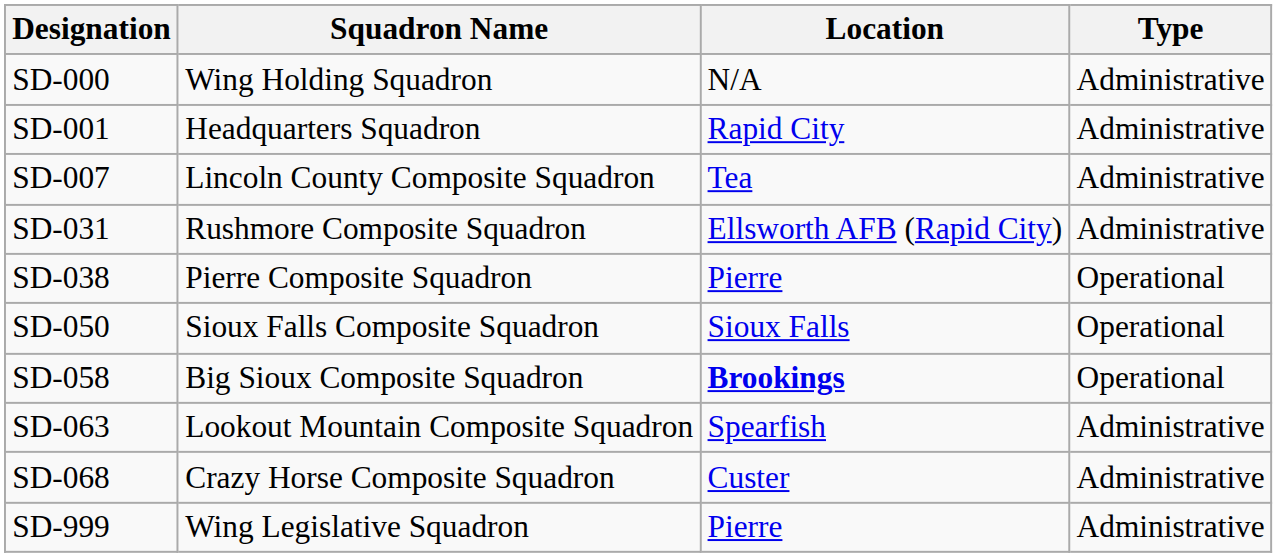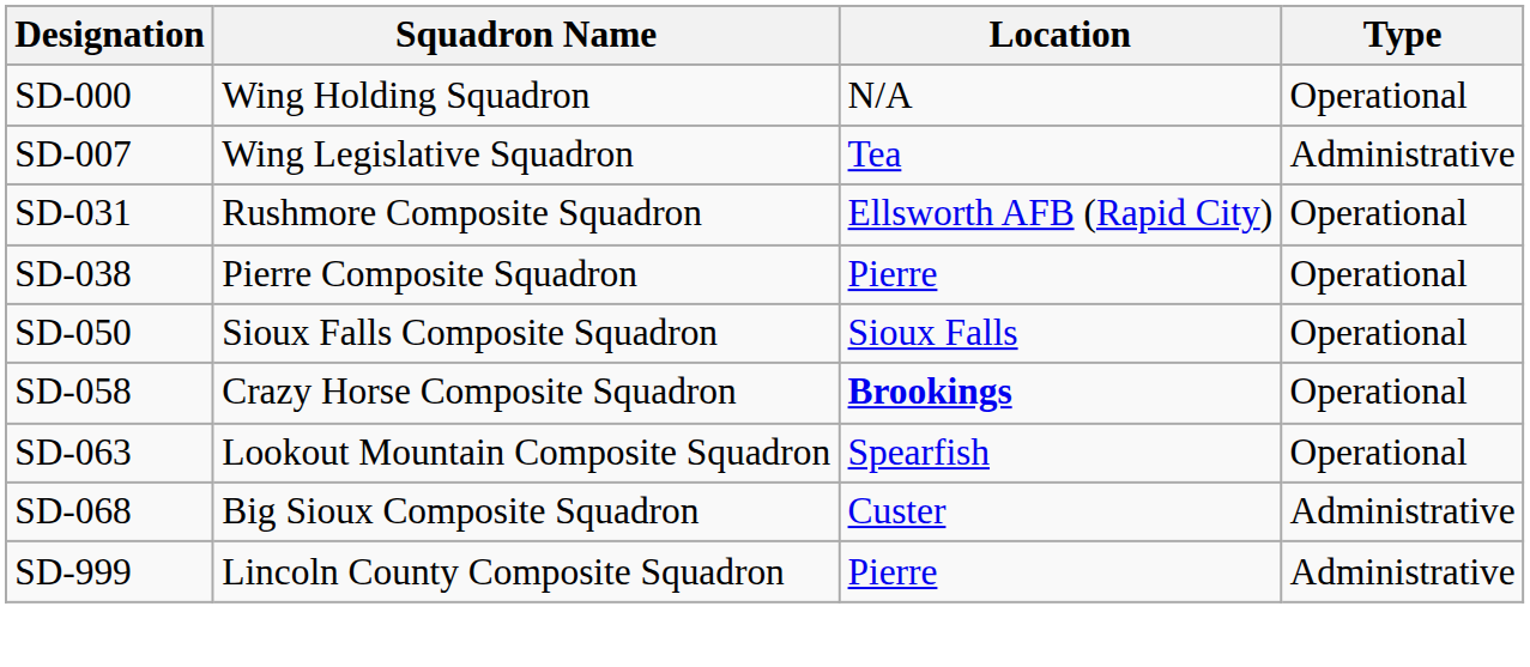SD-000 | Type: Administrative -> Operational
- row: SD-001 | Headquarters Squadron | Rapid City | Administrative
SD-007 | Squadron Name: Lincoln County Composite Squadron -> Wing Legislative Squadron
SD-031 | Type: Administrative -> Operational
SD-058 | Squadron Name: Big Sioux Composite Squadron -> Crazy Horse Composite Squadron
SD-063 | Type: Administrative -> Operational
SD-068 | Squadron Name: Crazy Horse Composite Squadron -> Big Sioux Composite Squadron
SD-999 | Squadron Name: Wing Legislative Squadron -> Lincoln County Composite Squadron
